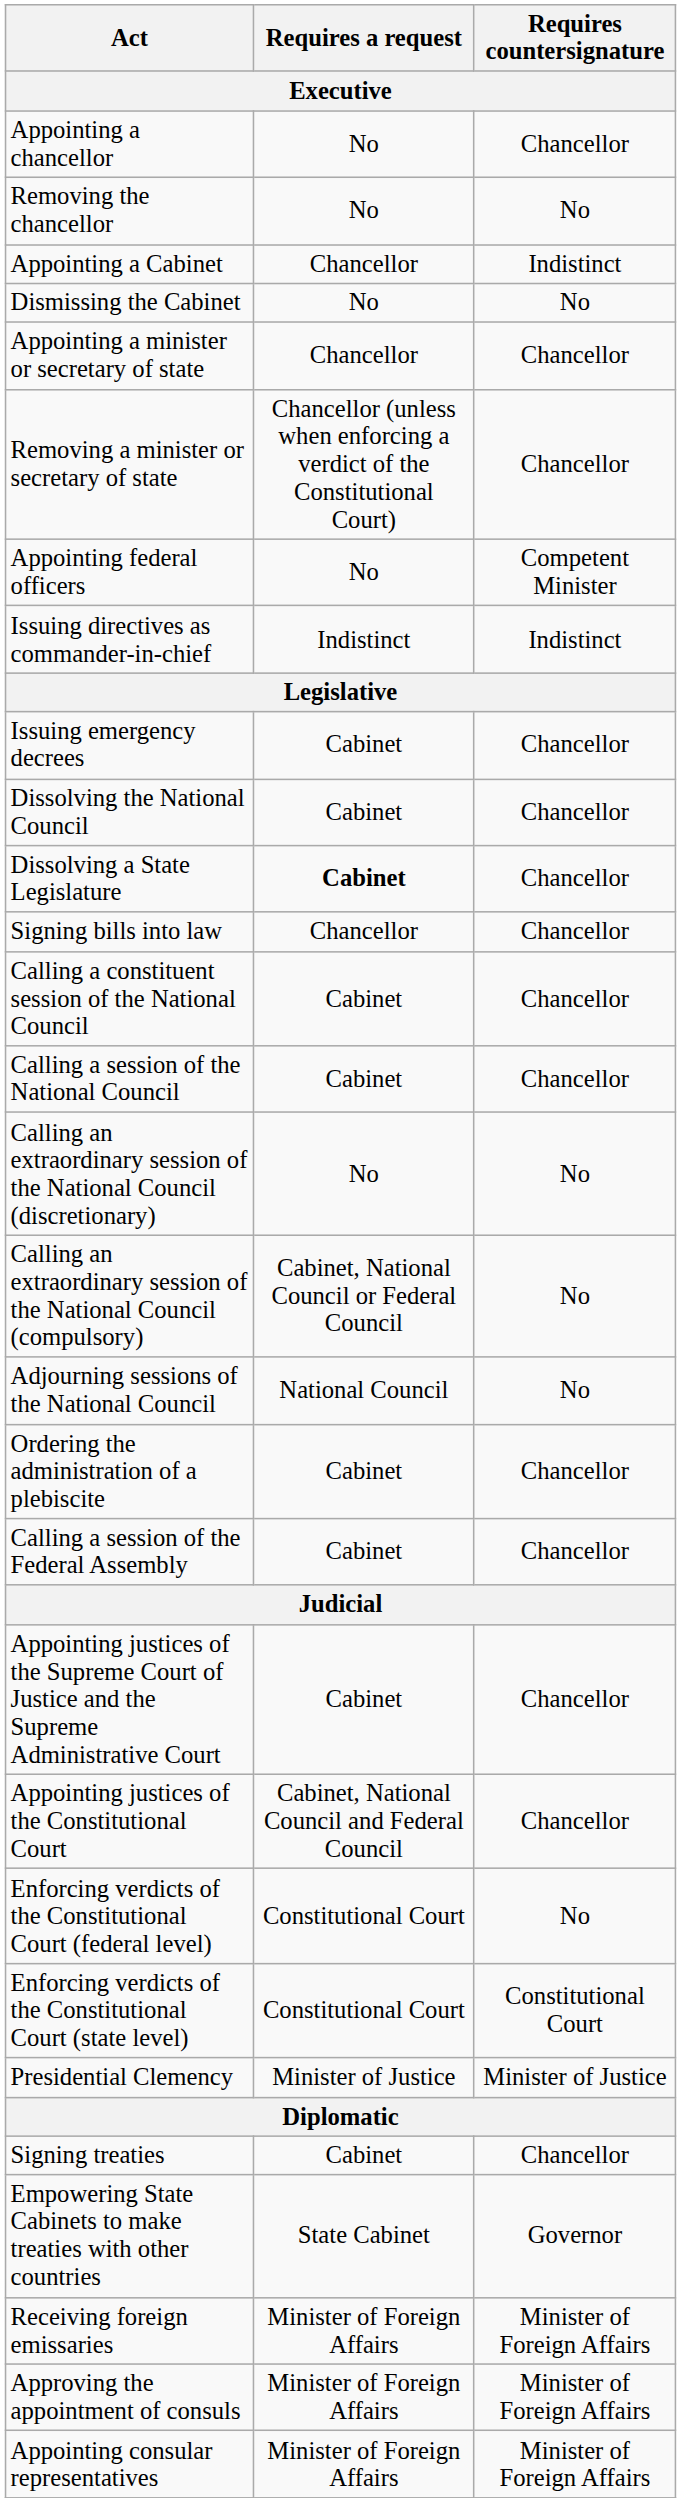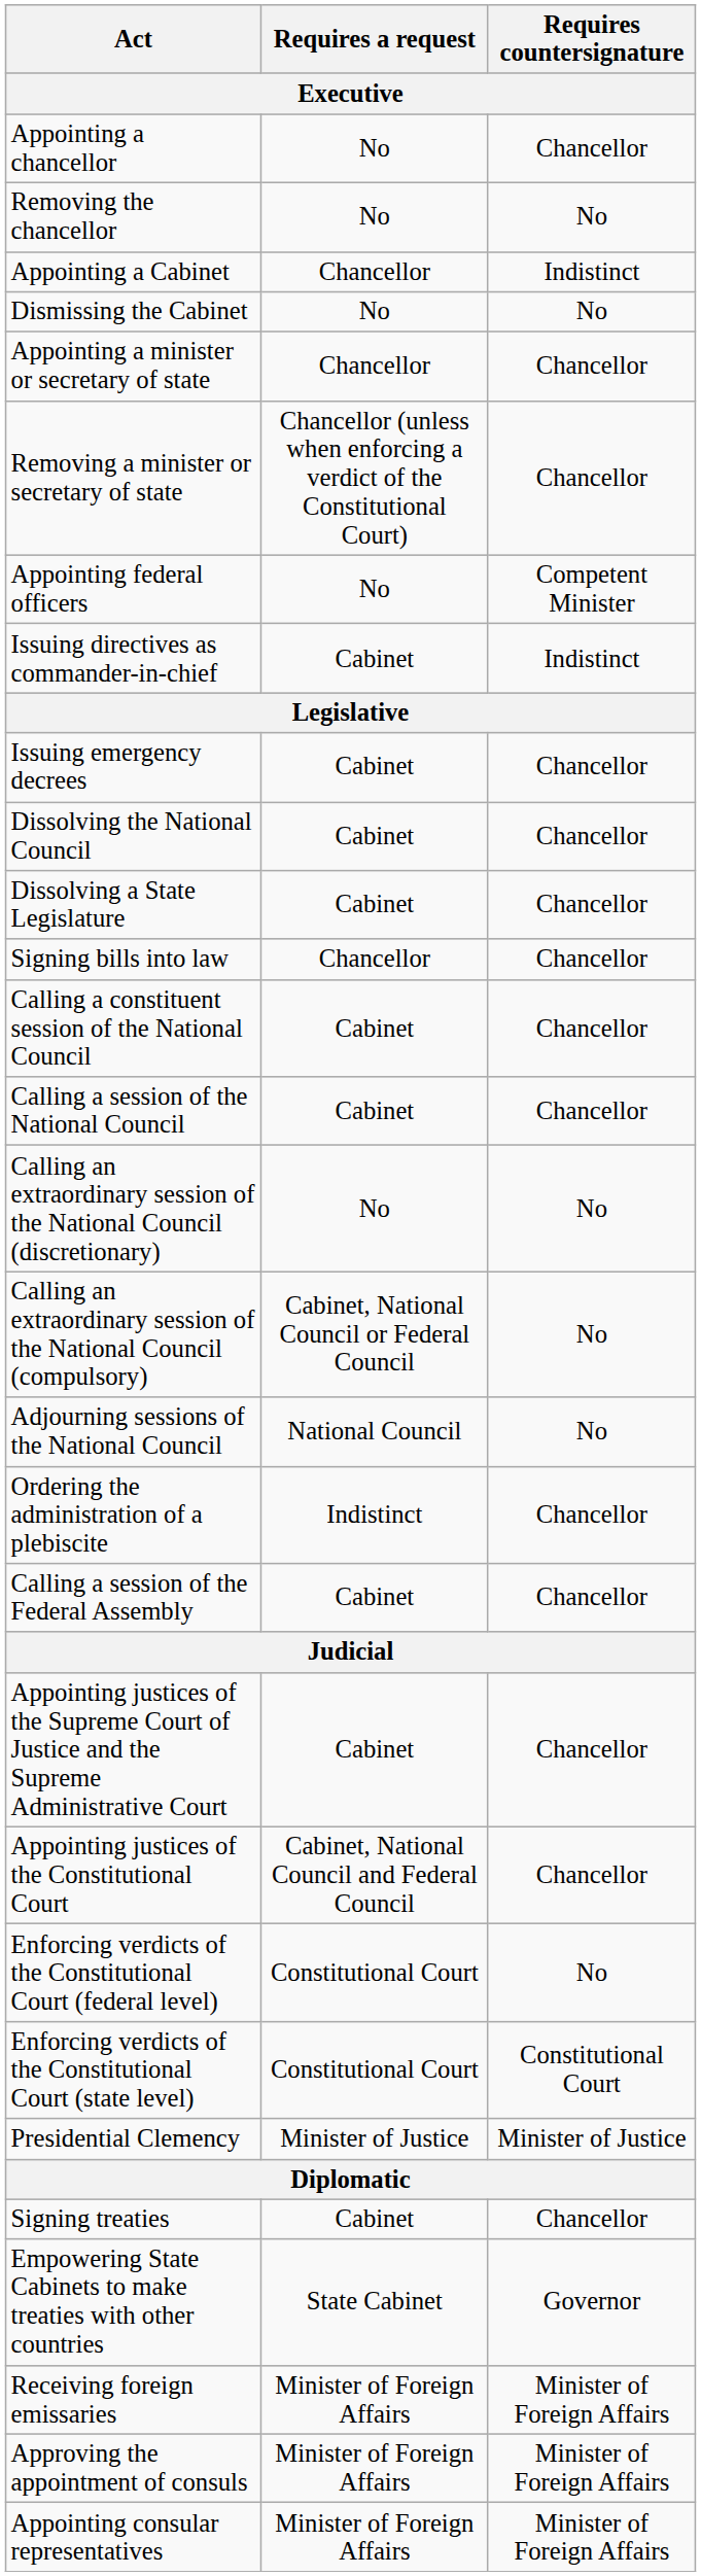Issuing directives as commander-in-chief | Requires a request: Indistinct -> Cabinet
Dissolving a State Legislature | Requires a request: bold -> normal
Ordering the administration of a plebiscite | Requires a request: Cabinet -> Indistinct
